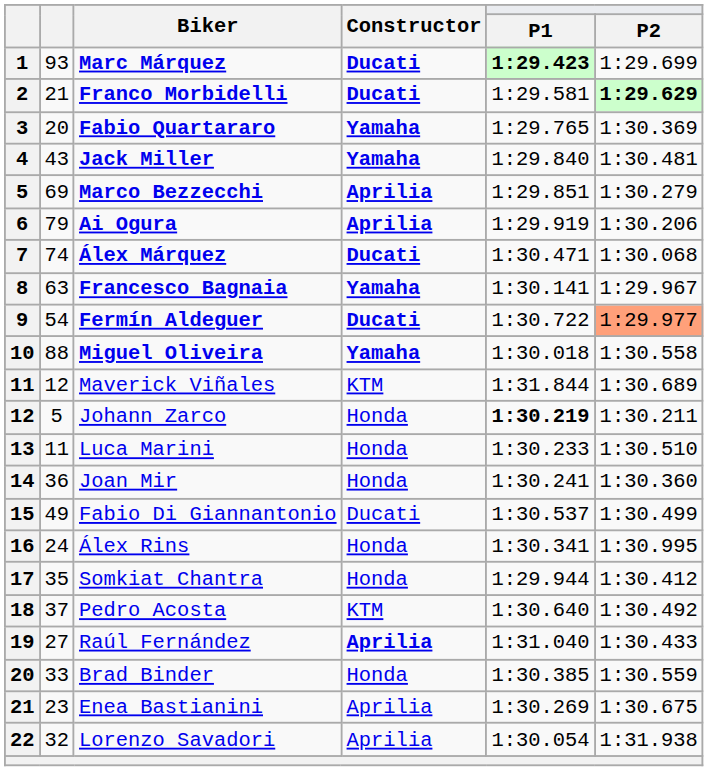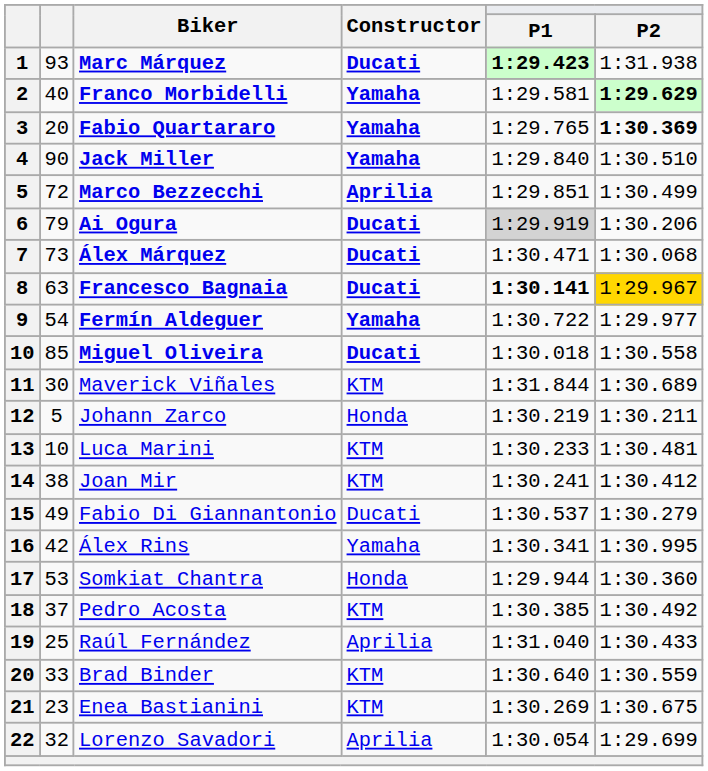Marc Márquez | P2: 1:29.699 -> 1:31.938
Franco Morbidelli | column 2: 21 -> 40
Franco Morbidelli | Constructor: Ducati -> Yamaha
Fabio Quartararo | P2: normal -> bold
Jack Miller | column 2: 43 -> 90
Jack Miller | P2: 1:30.481 -> 1:30.510
Marco Bezzecchi | column 2: 69 -> 72
Marco Bezzecchi | P2: 1:30.279 -> 1:30.499
Ai Ogura | Constructor: Aprilia -> Ducati
Ai Ogura | P1: no background -> lightgrey background
Álex Márquez | column 2: 74 -> 73
Francesco Bagnaia | Constructor: Yamaha -> Ducati
Francesco Bagnaia | P1: normal -> bold
Francesco Bagnaia | P2: no background -> gold background
Fermín Aldeguer | Constructor: Ducati -> Yamaha
Fermín Aldeguer | P2: lightsalmon background -> no background
Miguel Oliveira | column 2: 88 -> 85
Miguel Oliveira | Constructor: Yamaha -> Ducati
Maverick Viñales | column 2: 12 -> 30
Johann Zarco | P1: bold -> normal
Luca Marini | column 2: 11 -> 10
Luca Marini | Constructor: Honda -> KTM
Luca Marini | P2: 1:30.510 -> 1:30.481
Joan Mir | column 2: 36 -> 38
Joan Mir | Constructor: Honda -> KTM
Joan Mir | P2: 1:30.360 -> 1:30.412
Fabio Di Giannantonio | P2: 1:30.499 -> 1:30.279
Álex Rins | column 2: 24 -> 42
Álex Rins | Constructor: Honda -> Yamaha
Somkiat Chantra | column 2: 35 -> 53
Somkiat Chantra | P2: 1:30.412 -> 1:30.360
Pedro Acosta | P1: 1:30.640 -> 1:30.385
Raúl Fernández | column 2: 27 -> 25
Raúl Fernández | Constructor: bold -> normal
Brad Binder | Constructor: Honda -> KTM
Brad Binder | P1: 1:30.385 -> 1:30.640
Enea Bastianini | Constructor: Aprilia -> KTM
Lorenzo Savadori | P2: 1:31.938 -> 1:29.699
